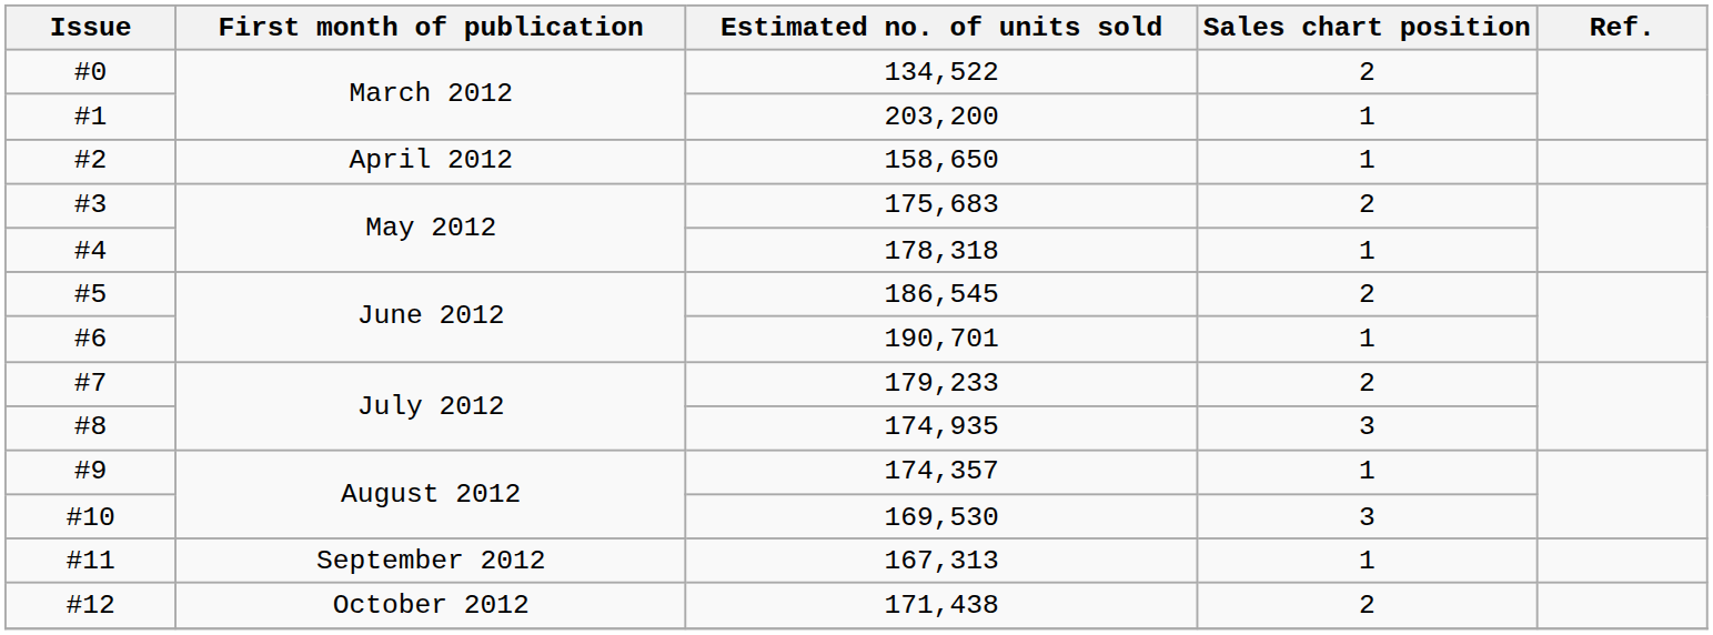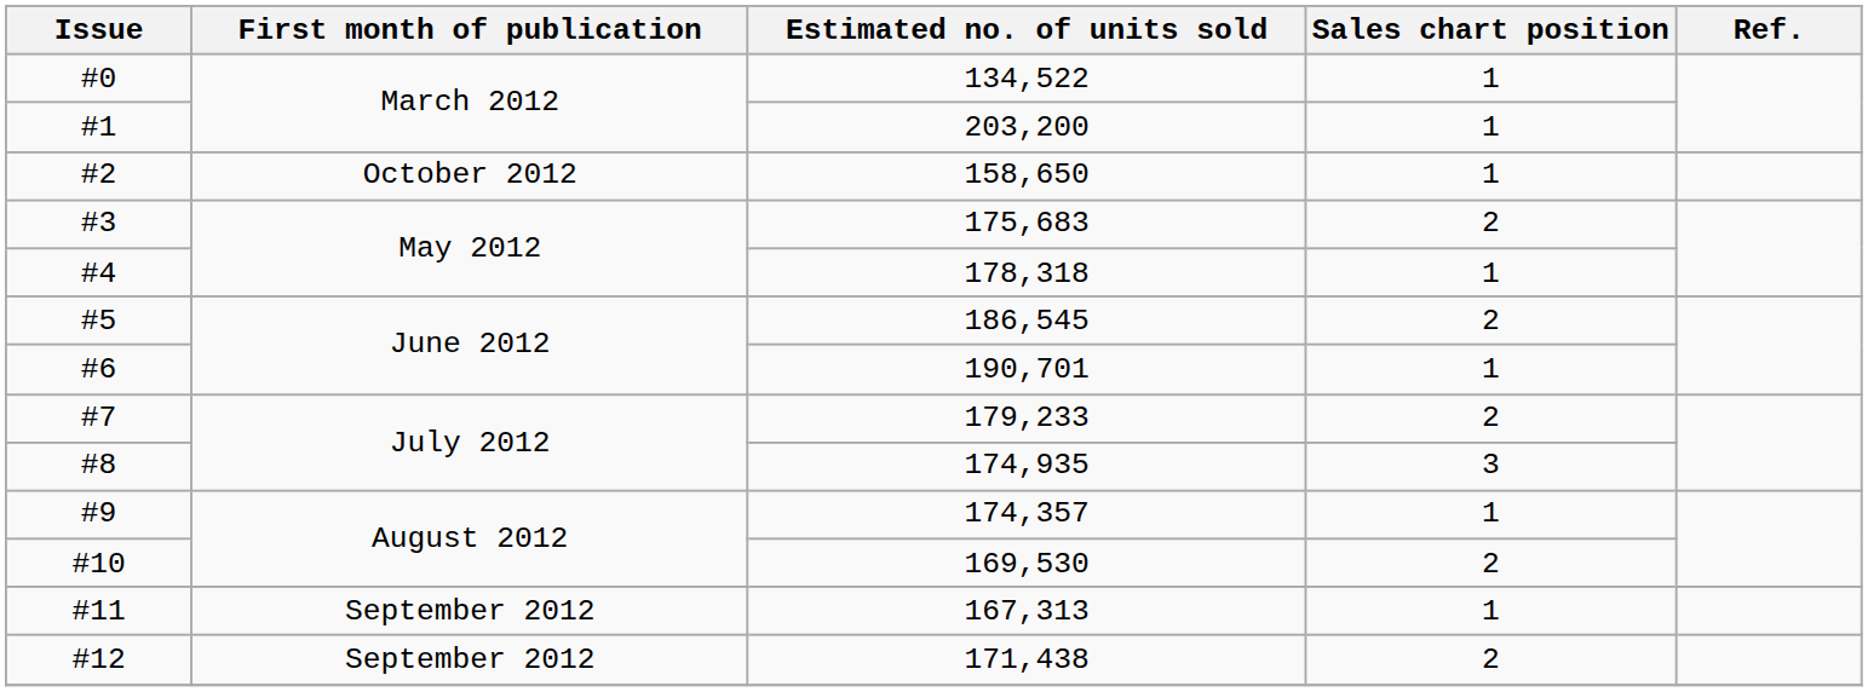#0 | Sales chart position: 2 -> 1
#2 | First month of publication: April 2012 -> October 2012
#10 | Sales chart position: 3 -> 2
#12 | First month of publication: October 2012 -> September 2012
